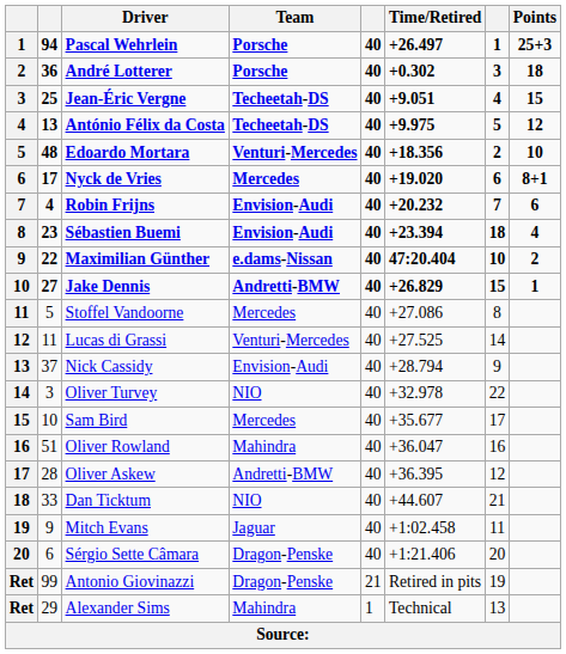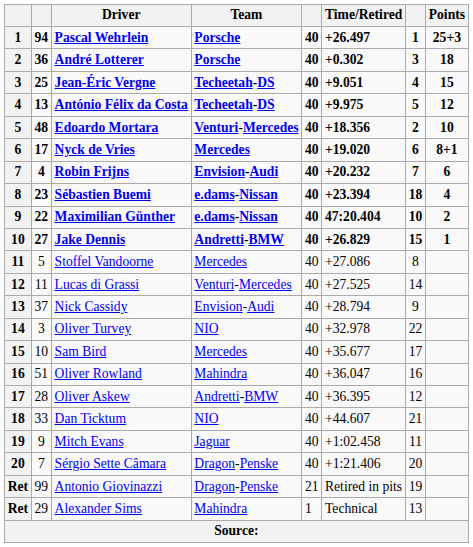Sébastien Buemi | Team: Envision-Audi -> e.dams-Nissan
Sérgio Sette Câmara | column 2: 6 -> 7
